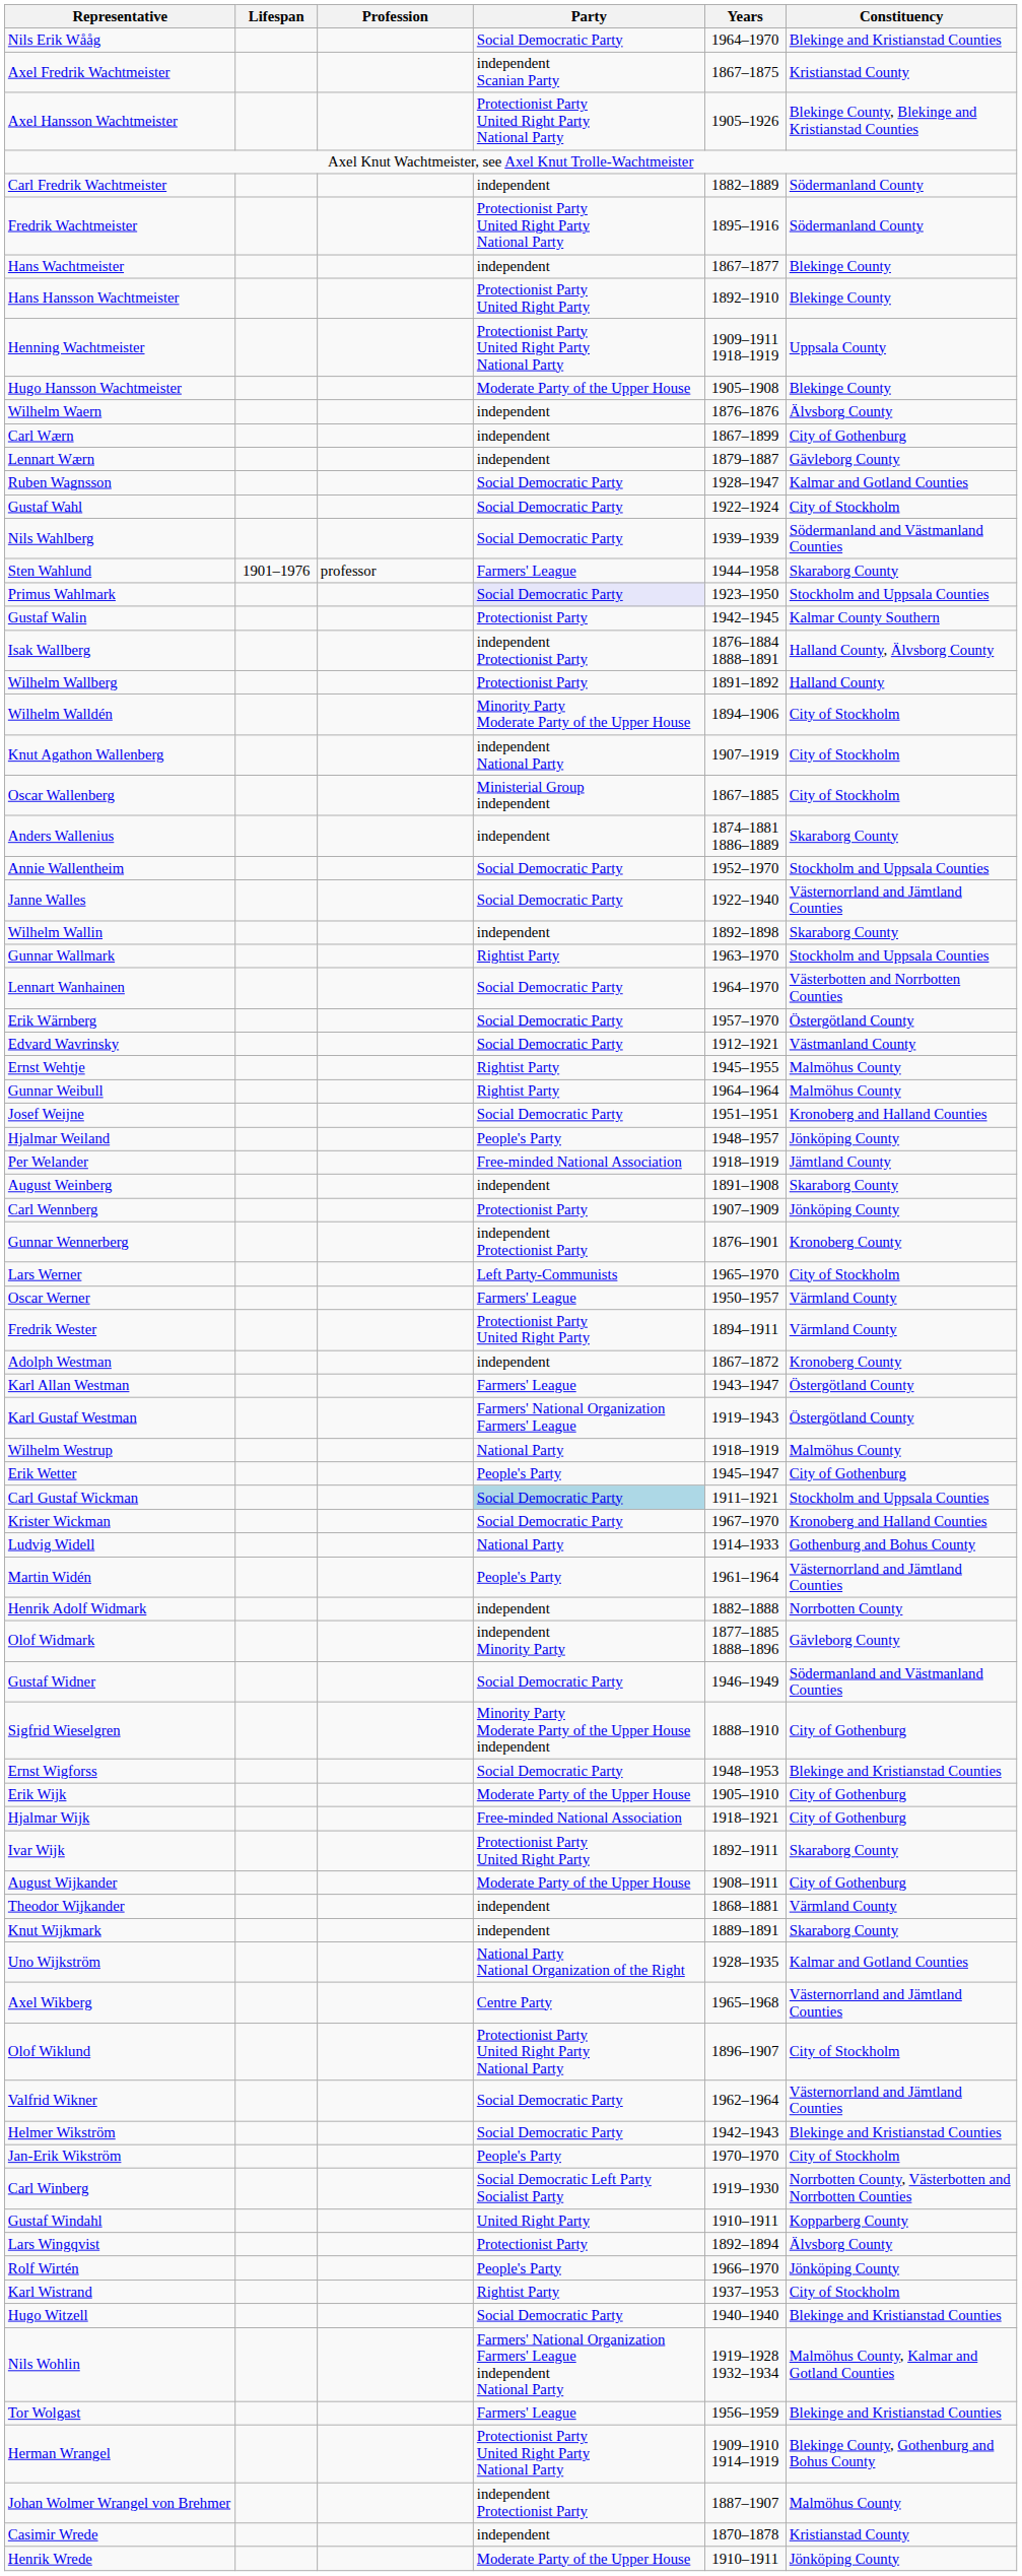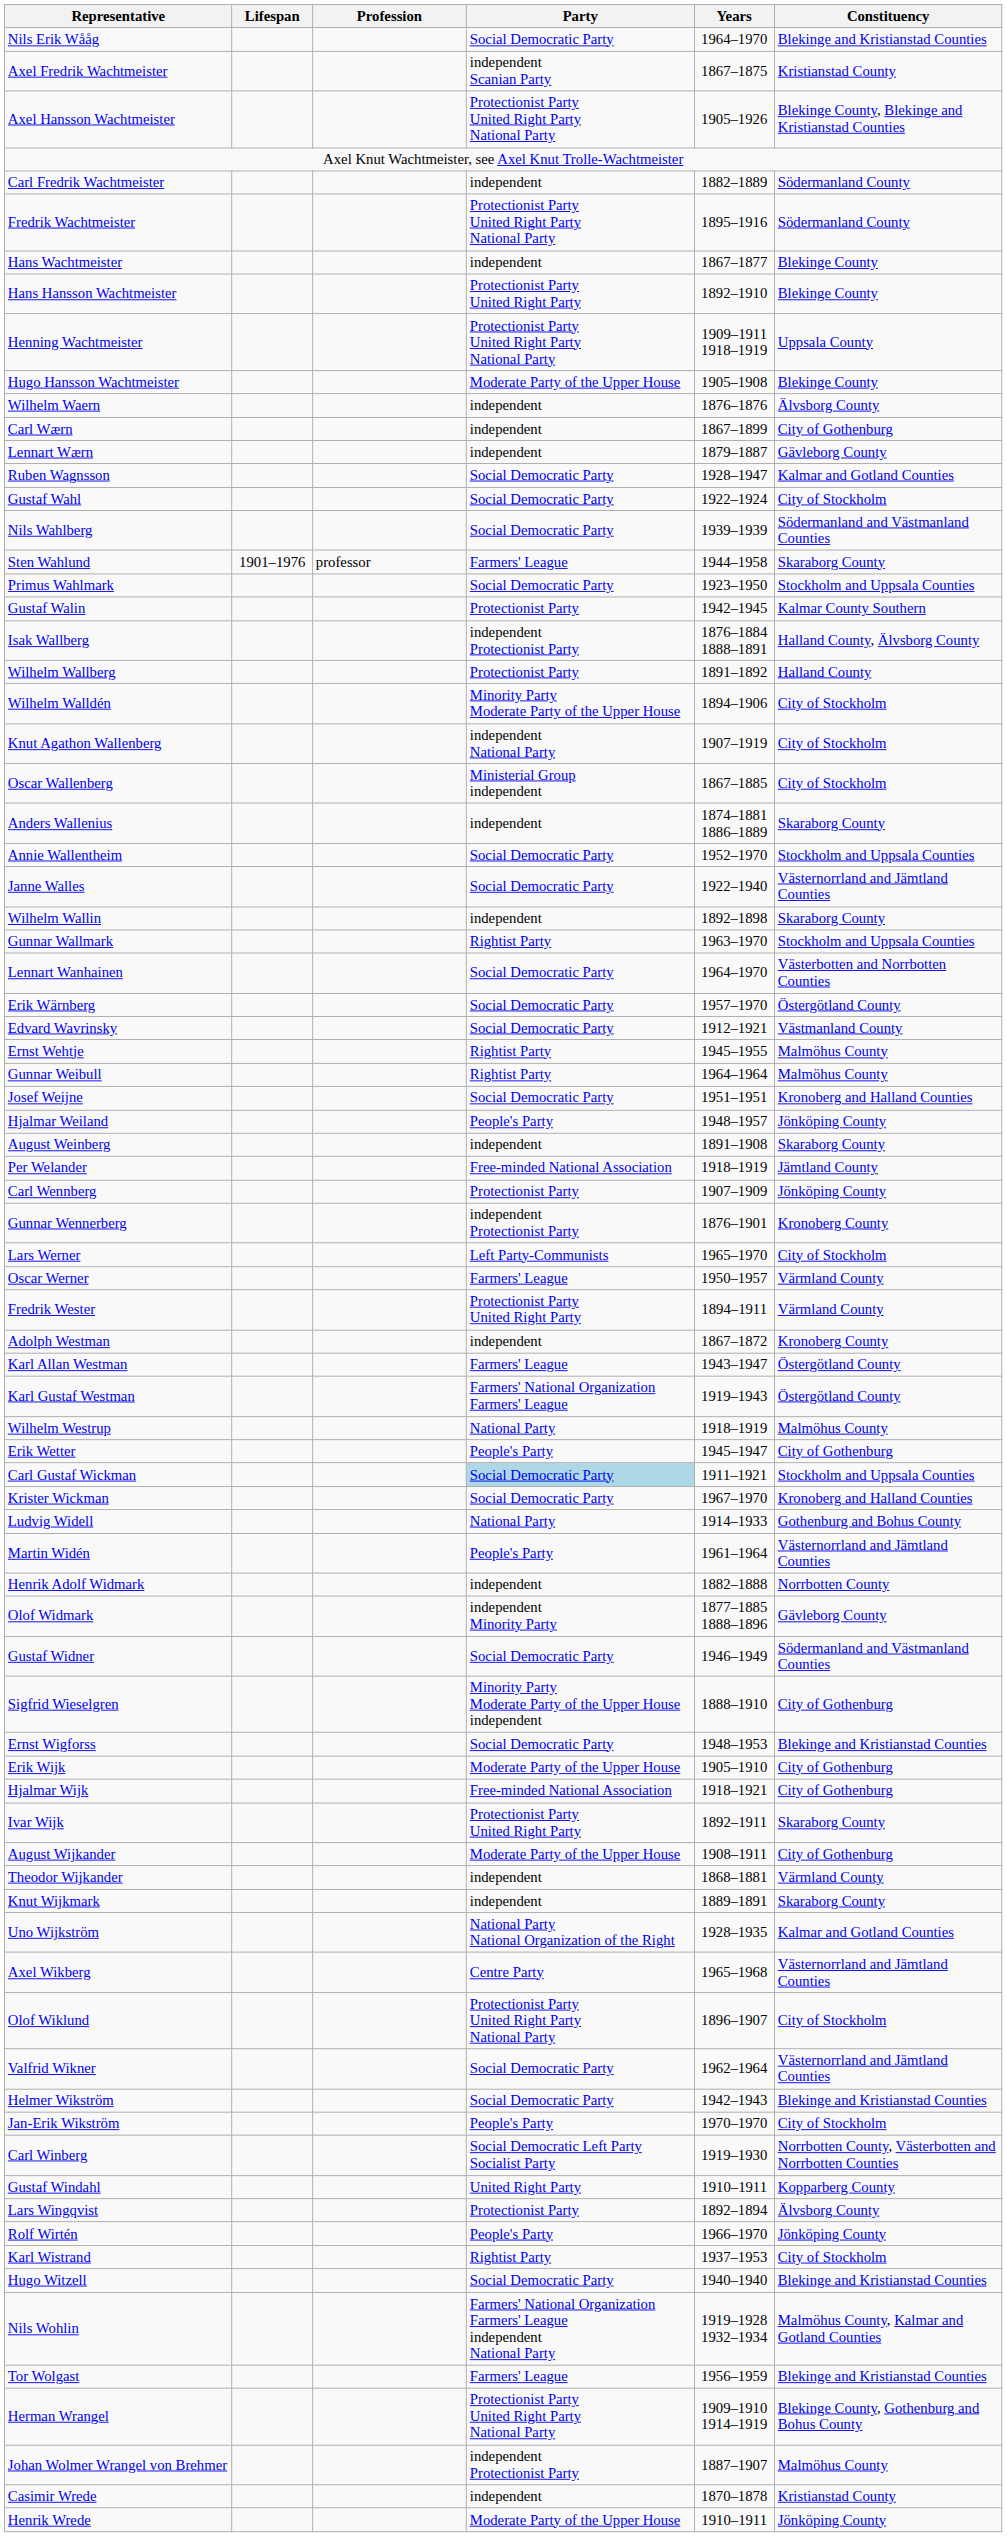Primus Wahlmark | Party: lavender background -> no background
rows swapped: August Weinberg <-> Per Welander
